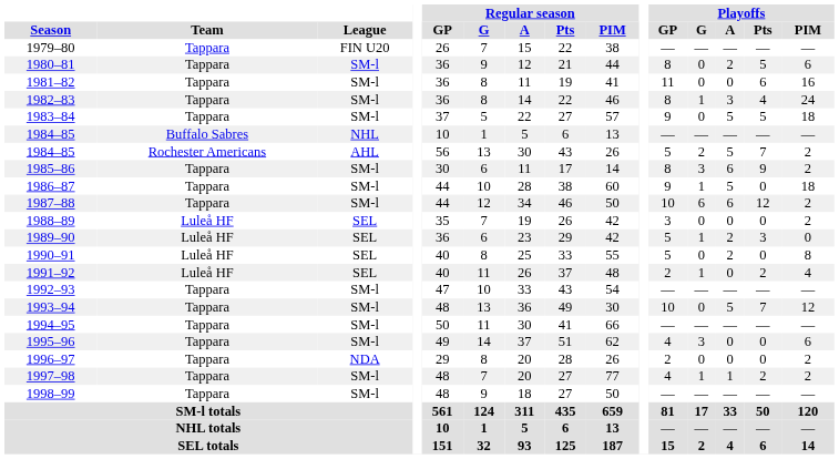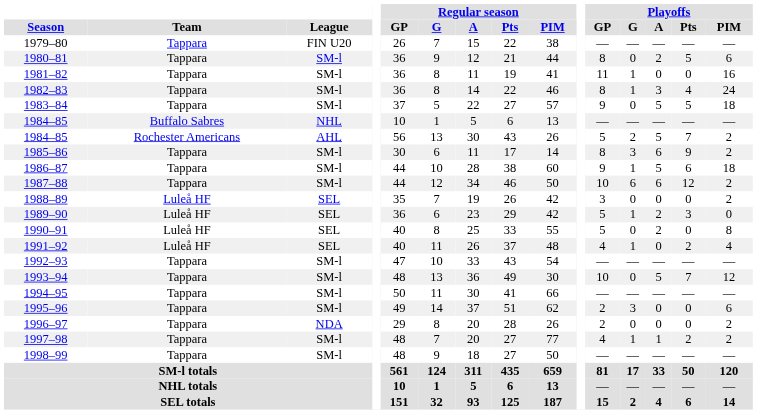1981–82 | Playoffs / G: 0 -> 1
1981–82 | Playoffs / Pts: 6 -> 0
1986–87 | Playoffs / Pts: 0 -> 6
1991–92 | Playoffs / GP: 2 -> 4
1995–96 | Playoffs / GP: 4 -> 2
